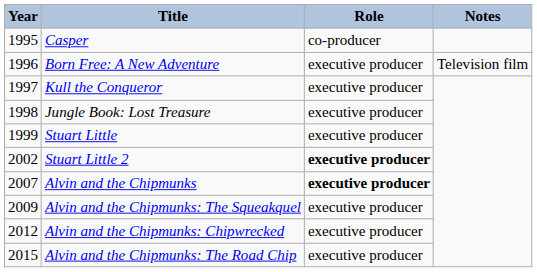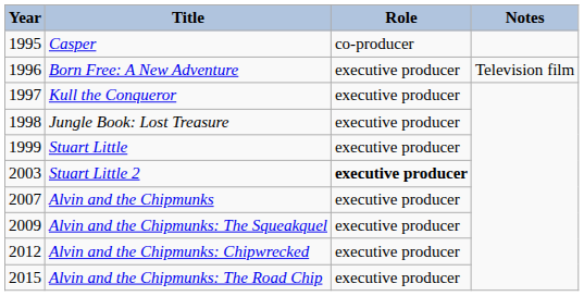Stuart Little 2 | Year: 2002 -> 2003
Alvin and the Chipmunks | Role: bold -> normal
